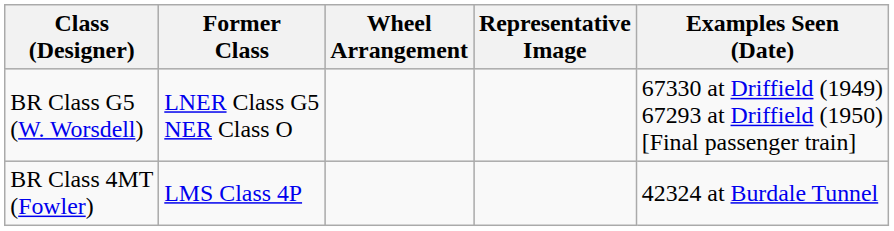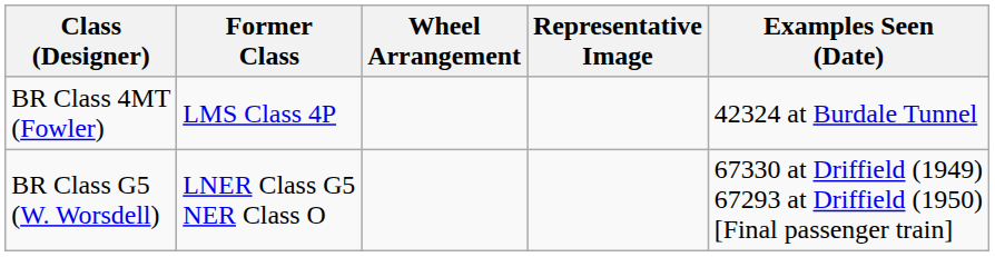rows swapped: BR Class G5 (W. Worsdell) <-> BR Class 4MT (Fowler)
